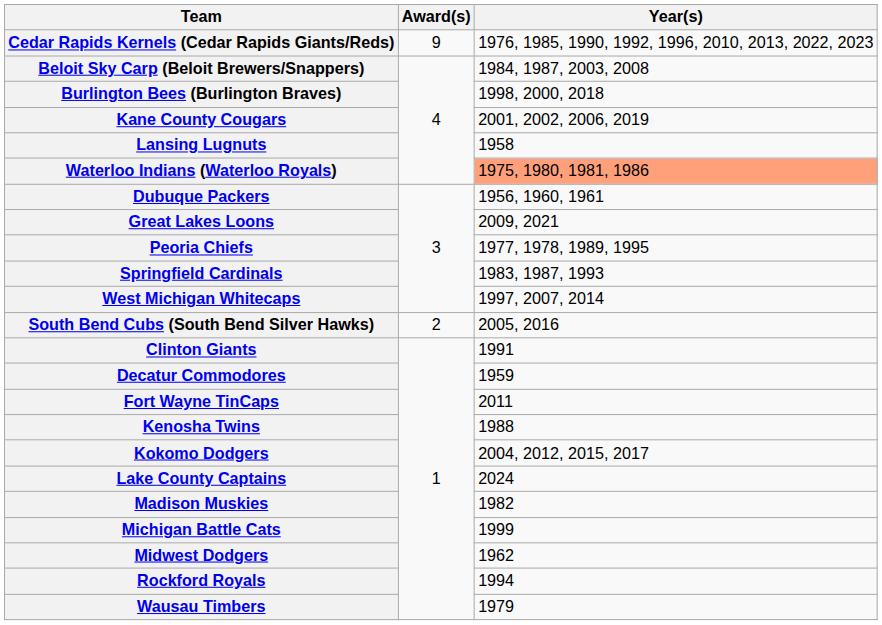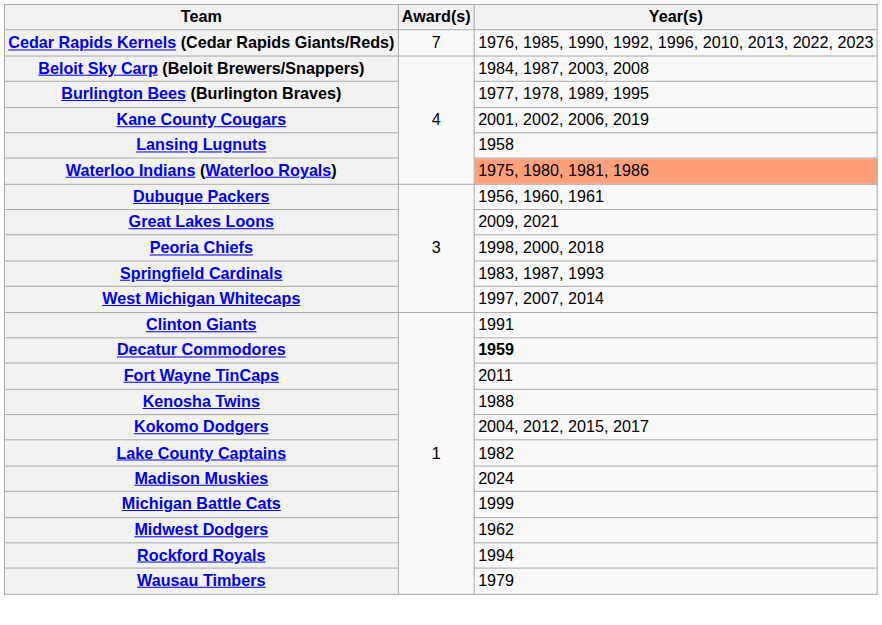Cedar Rapids Kernels (Cedar Rapids Giants/Reds) | Award(s): 9 -> 7
Burlington Bees (Burlington Braves) | Year(s): 1998, 2000, 2018 -> 1977, 1978, 1989, 1995
Peoria Chiefs | Year(s): 1977, 1978, 1989, 1995 -> 1998, 2000, 2018
- row: South Bend Cubs (South Bend Silver Hawks) | 2 | 2005, 2016
Decatur Commodores | Year(s): normal -> bold
Lake County Captains | Year(s): 2024 -> 1982
Madison Muskies | Year(s): 1982 -> 2024
